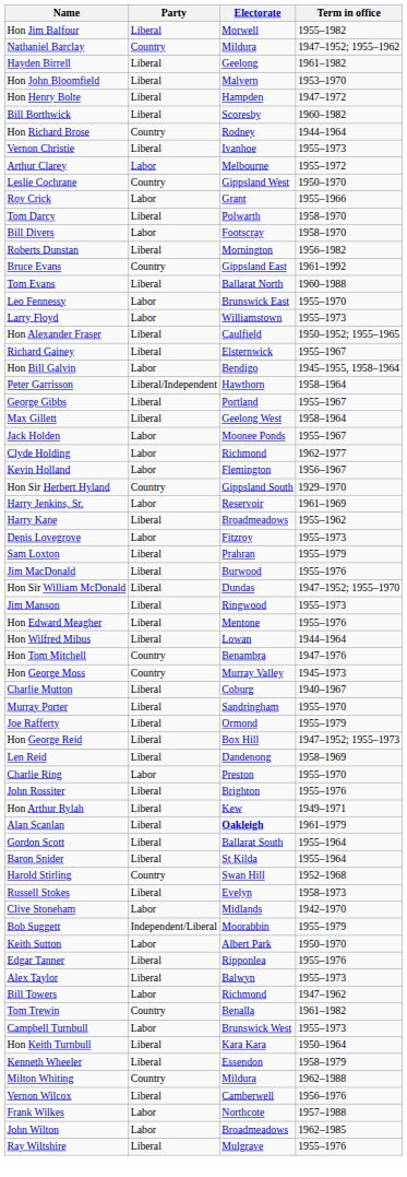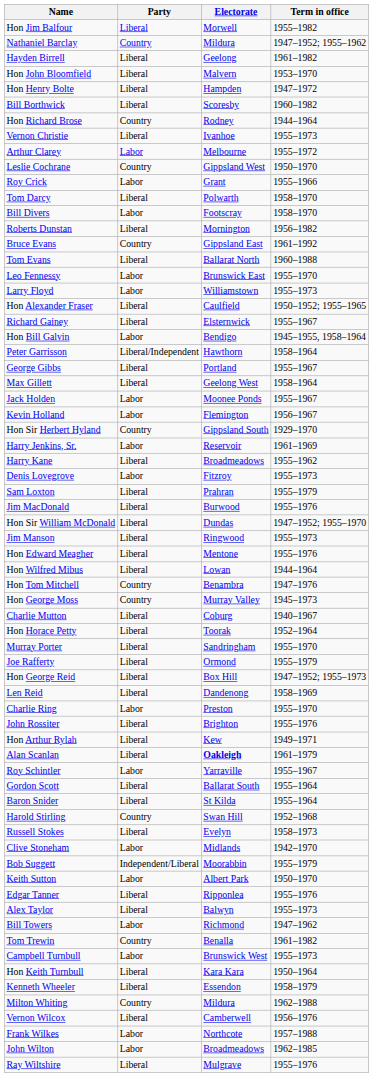- row: Clyde Holding | Labor | Richmond | 1962–1977
+ row: Hon Horace Petty | Liberal | Toorak | 1952–1964
+ row: Roy Schintler | Labor | Yarraville | 1955–1967
